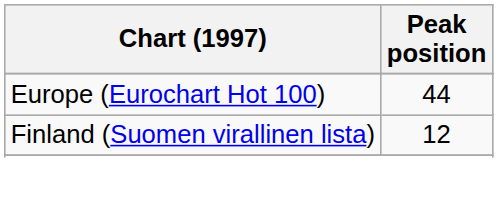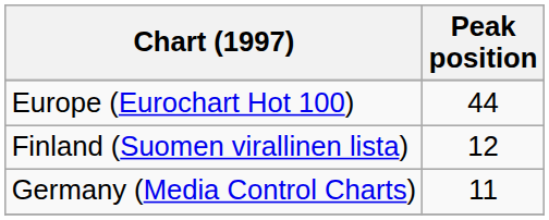+ row: Germany (Media Control Charts) | 11
